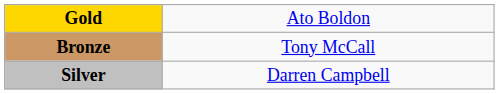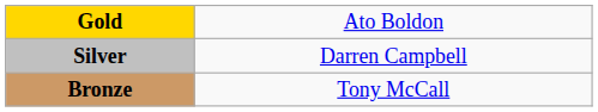rows swapped: Silver <-> Bronze
